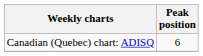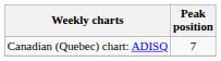Canadian (Quebec) chart: ADISQ | Peak position: 6 -> 7
